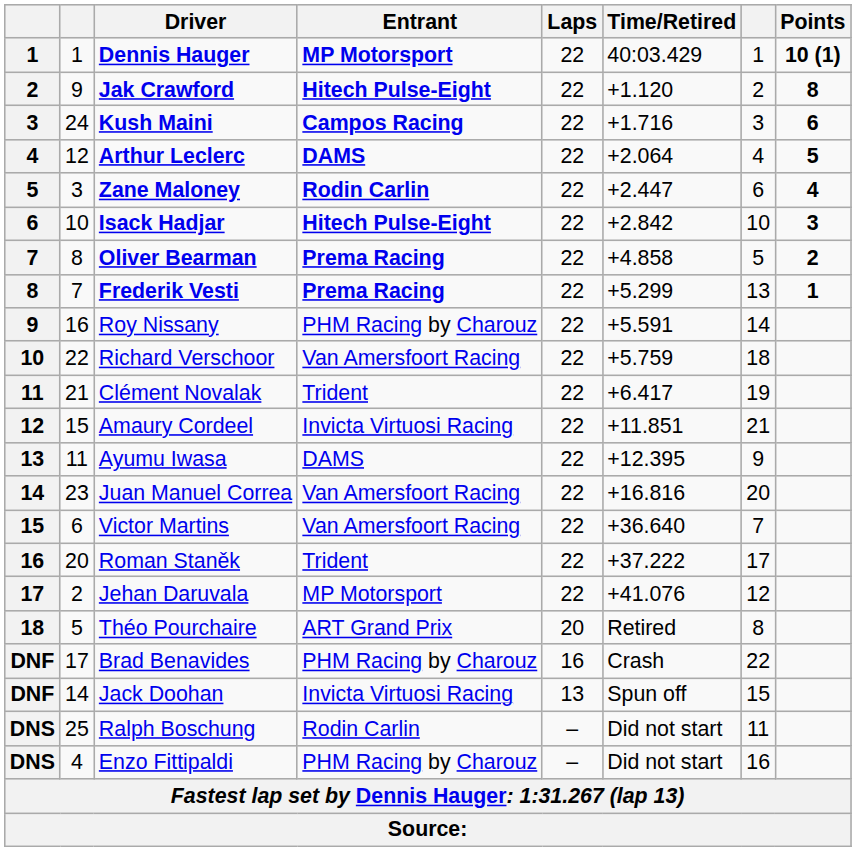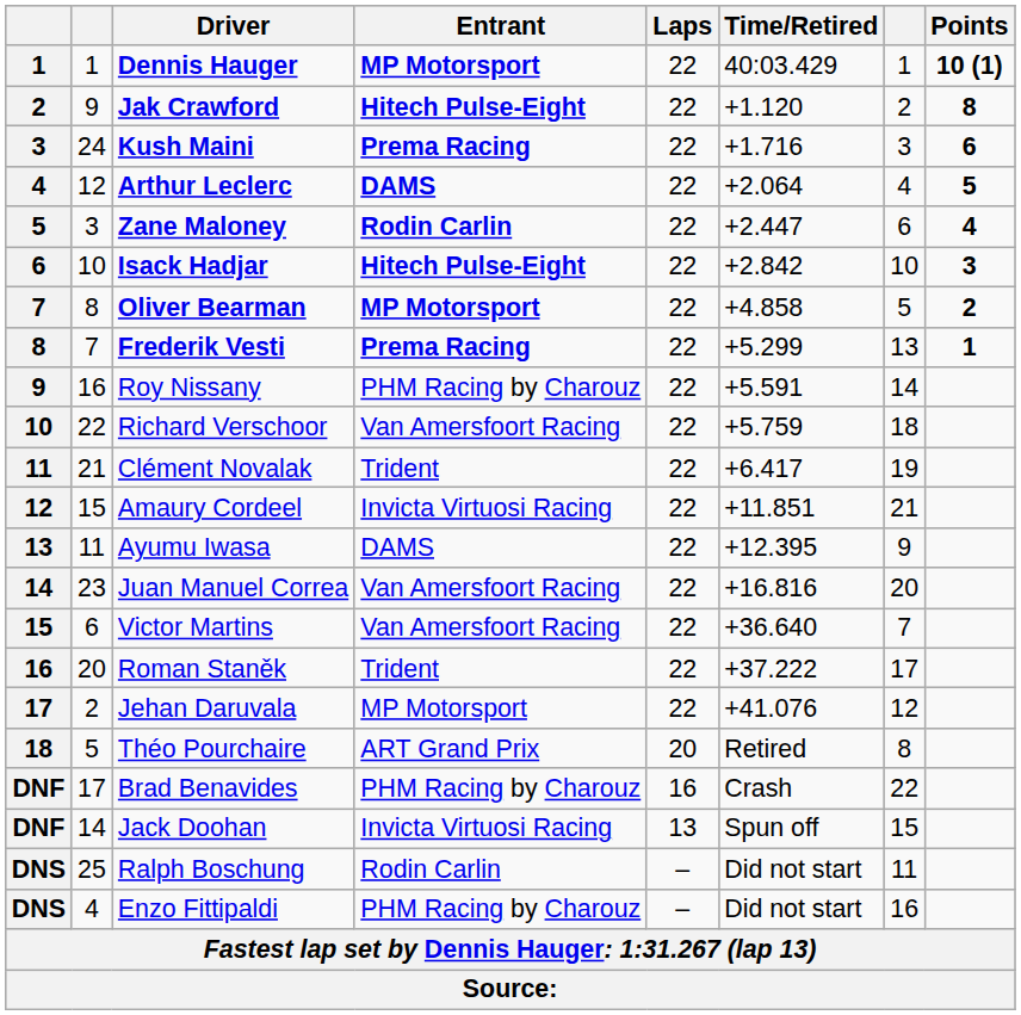Kush Maini | Entrant: Campos Racing -> Prema Racing
Oliver Bearman | Entrant: Prema Racing -> MP Motorsport
